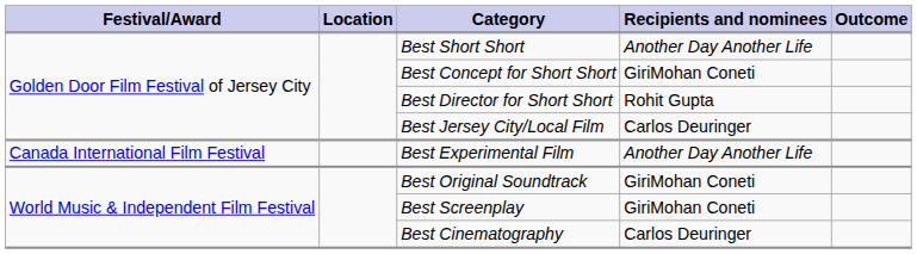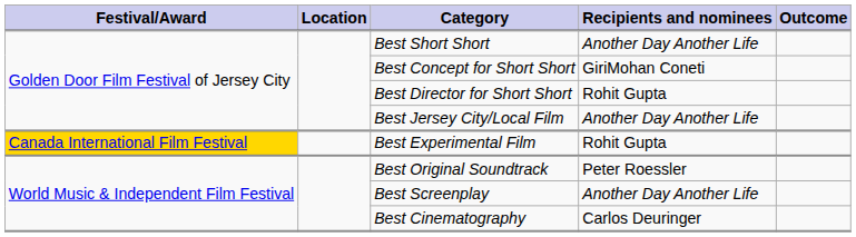Best Jersey City/Local Film | Recipients and nominees: Carlos Deuringer -> Another Day Another Life
Best Experimental Film | Festival/Award: no background -> gold background
Best Experimental Film | Recipients and nominees: Another Day Another Life -> Rohit Gupta
Best Original Soundtrack | Recipients and nominees: GiriMohan Coneti -> Peter Roessler
Best Screenplay | Recipients and nominees: GiriMohan Coneti -> Another Day Another Life
